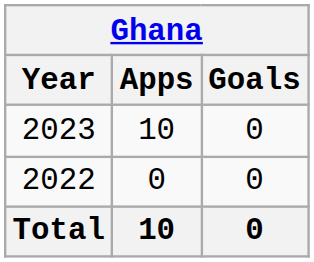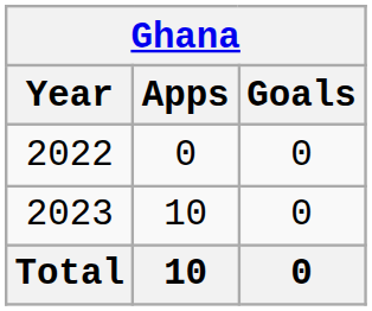rows swapped: 2022 <-> 2023
